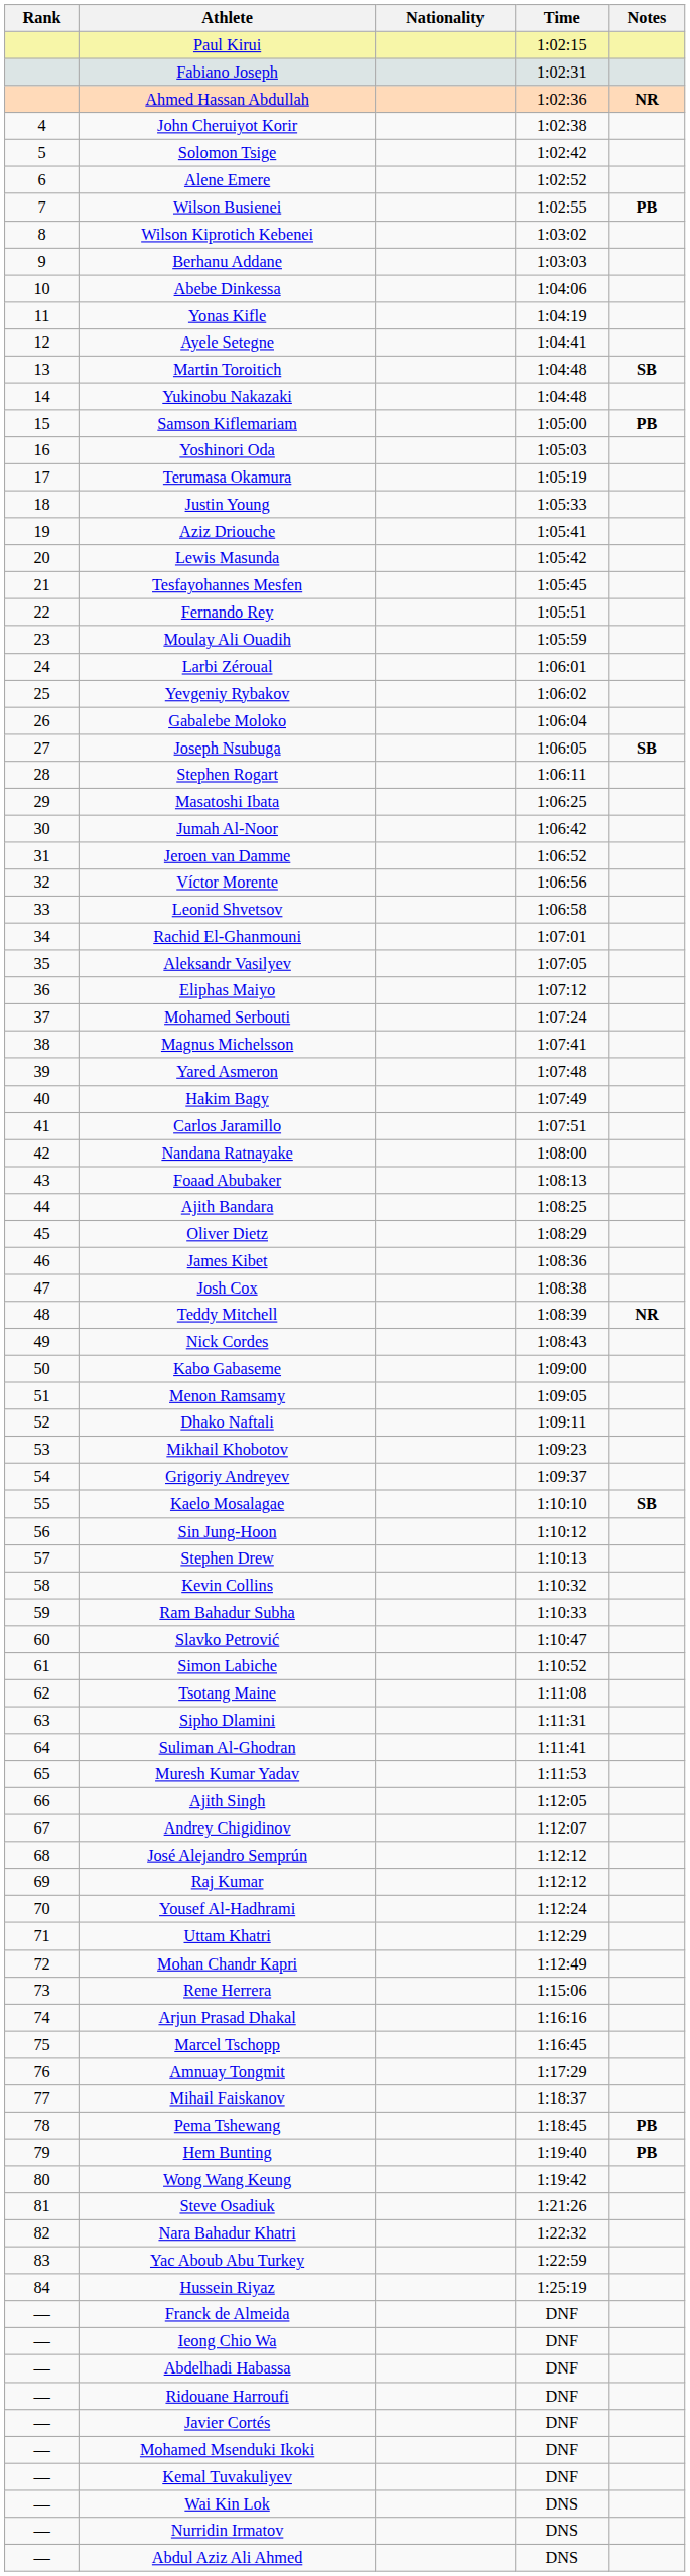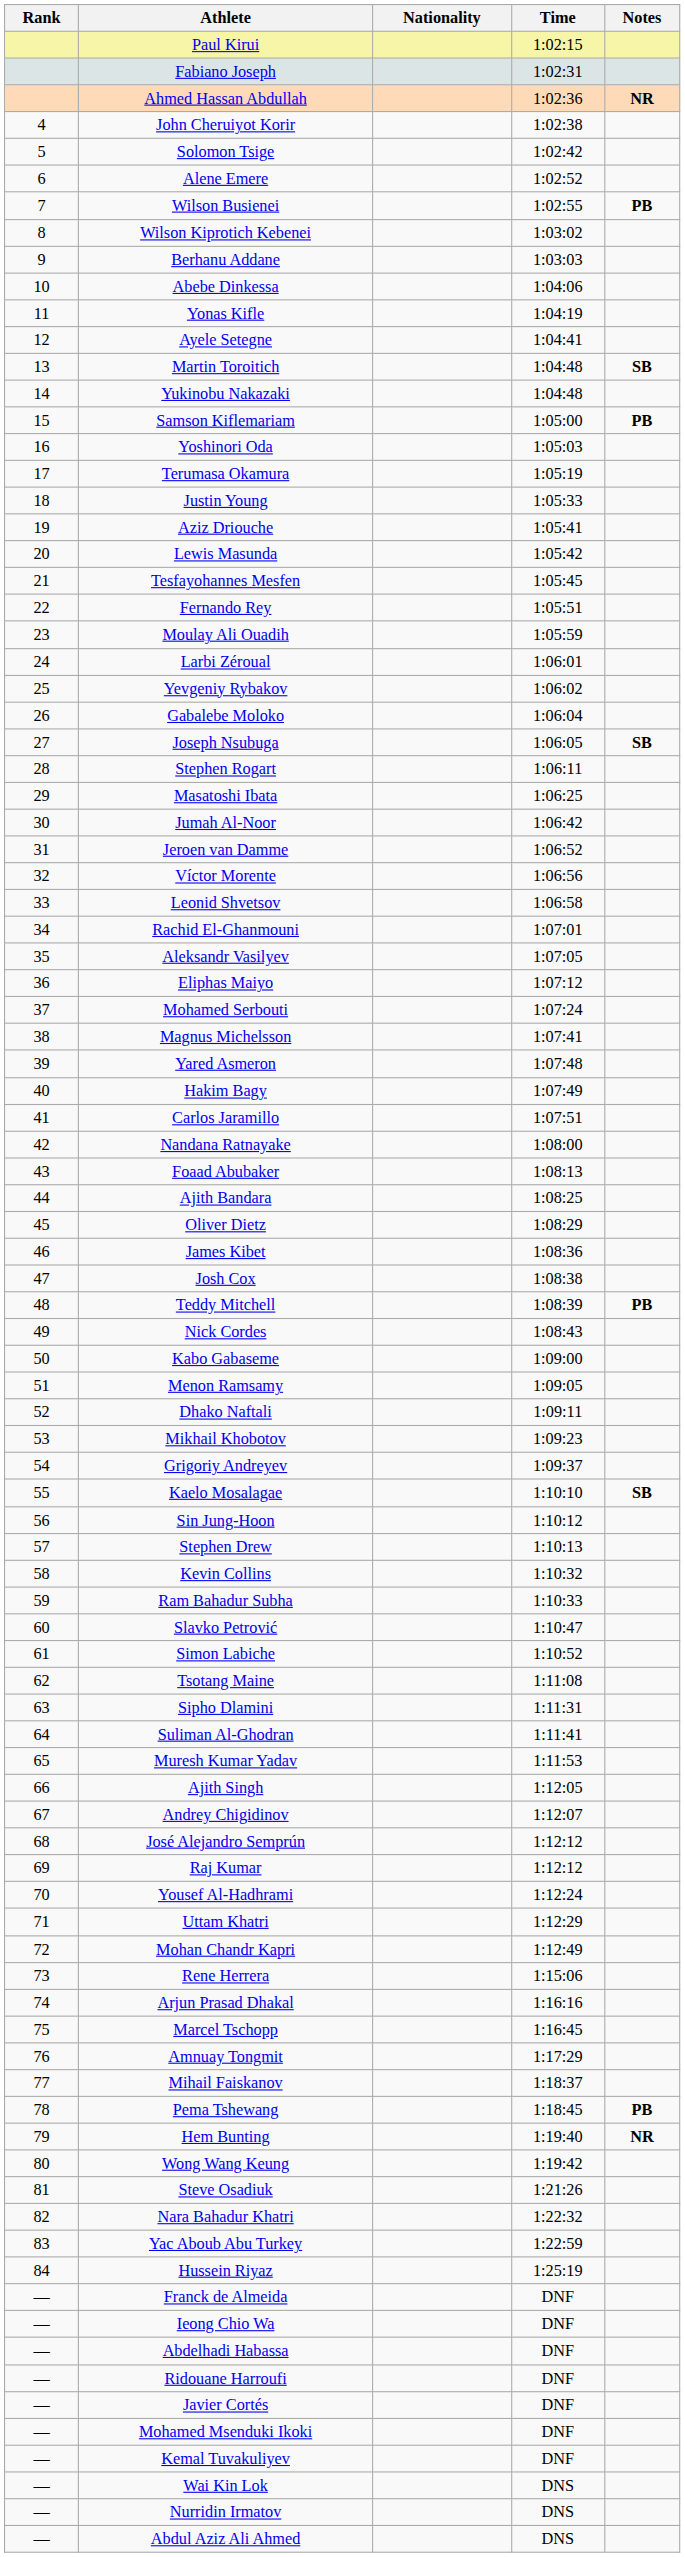Teddy Mitchell | Notes: NR -> PB
Hem Bunting | Notes: PB -> NR
